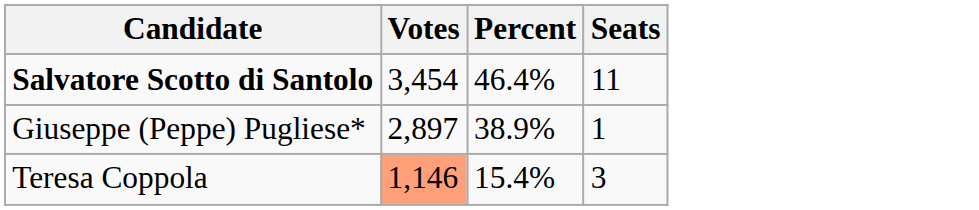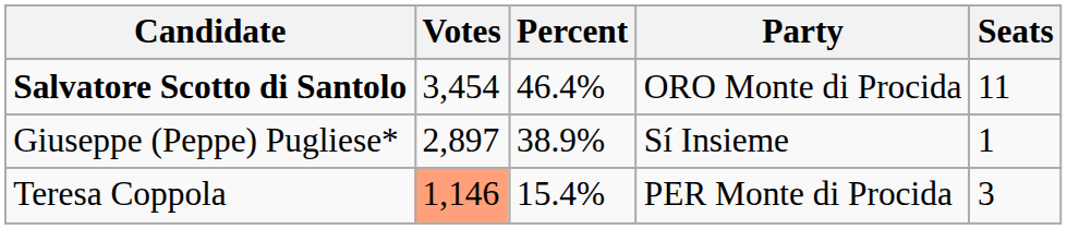+ column: Party | ORO Monte di Procida | Sí Insieme | PER Monte di Procida
